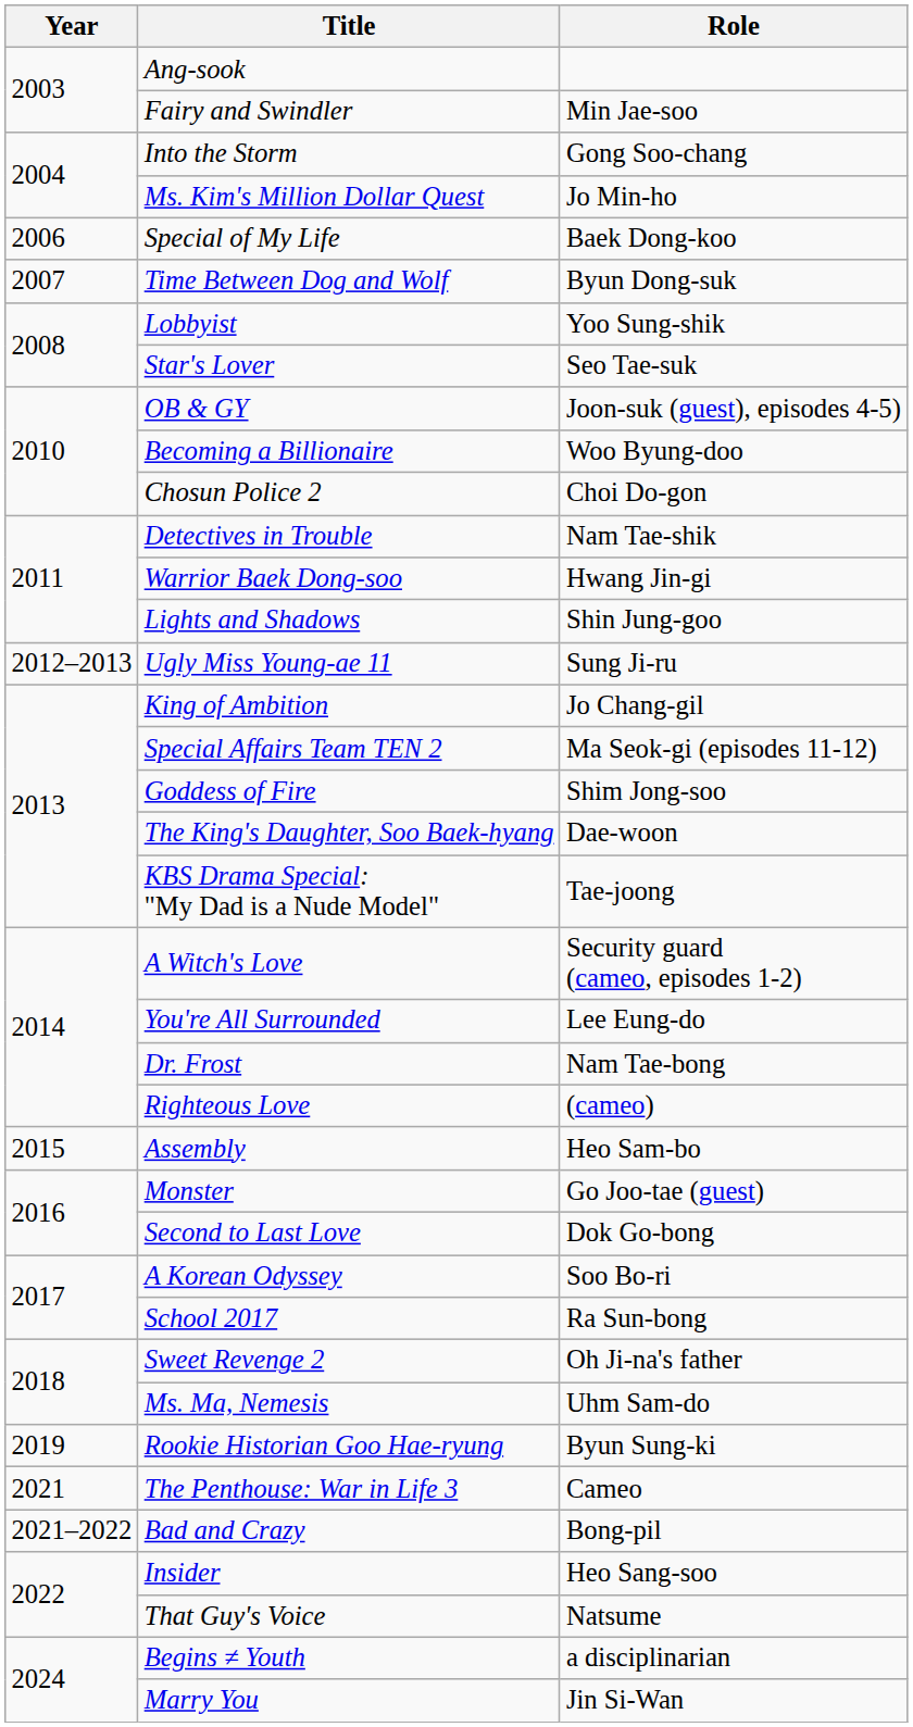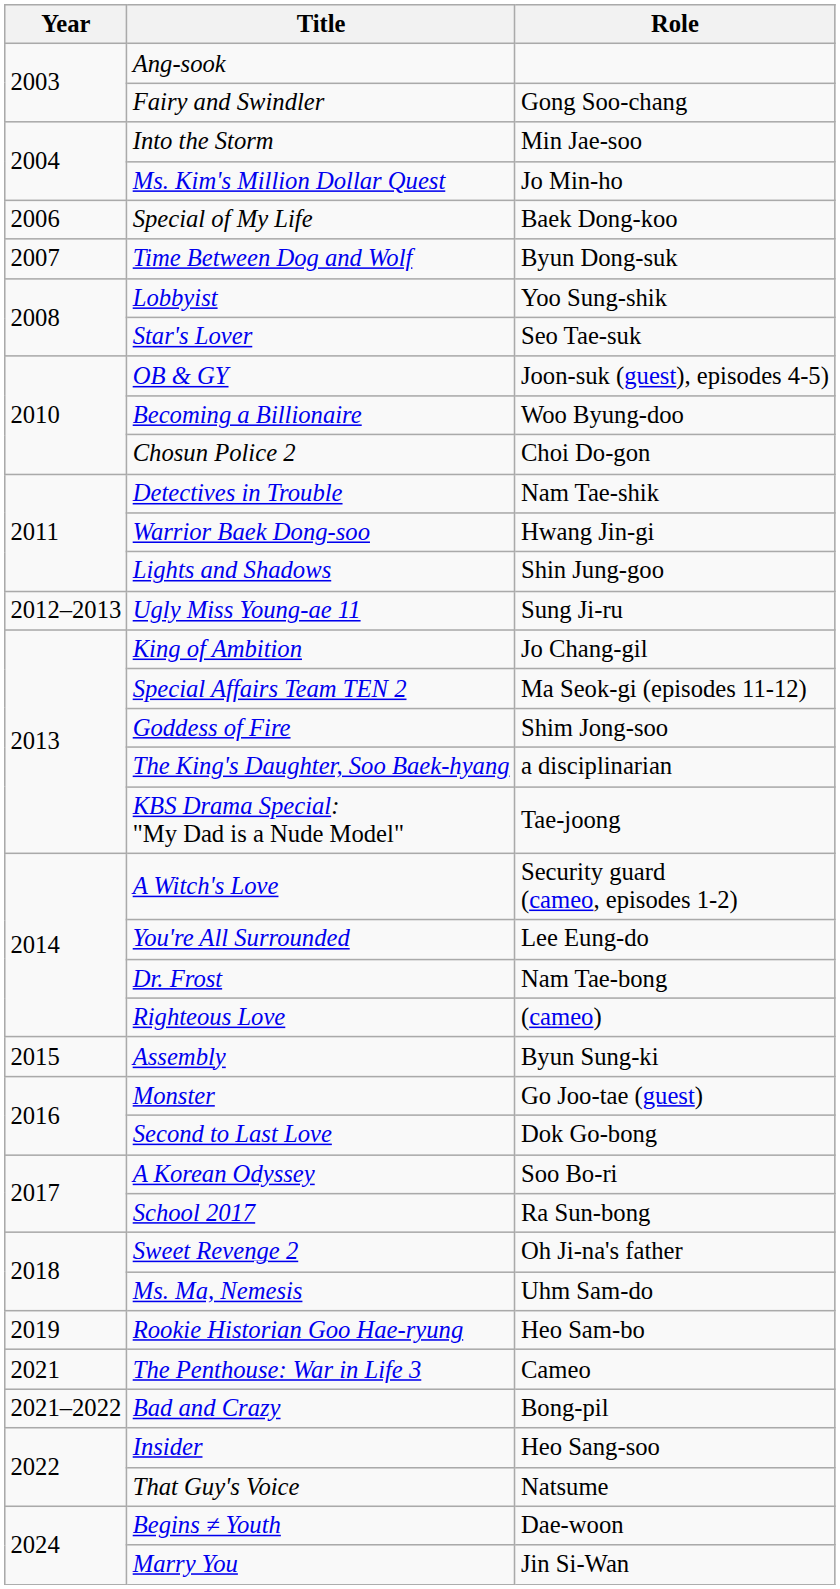Fairy and Swindler | Role: Min Jae-soo -> Gong Soo-chang
Into the Storm | Role: Gong Soo-chang -> Min Jae-soo
The King's Daughter, Soo Baek-hyang | Role: Dae-woon -> a disciplinarian
Assembly | Role: Heo Sam-bo -> Byun Sung-ki
Rookie Historian Goo Hae-ryung | Role: Byun Sung-ki -> Heo Sam-bo
Begins ≠ Youth | Role: a disciplinarian -> Dae-woon
